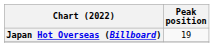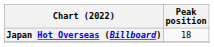Japan Hot Overseas (Billboard) | Peak position: 19 -> 18
